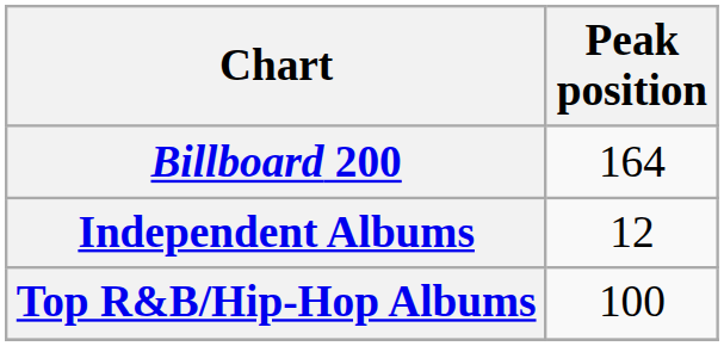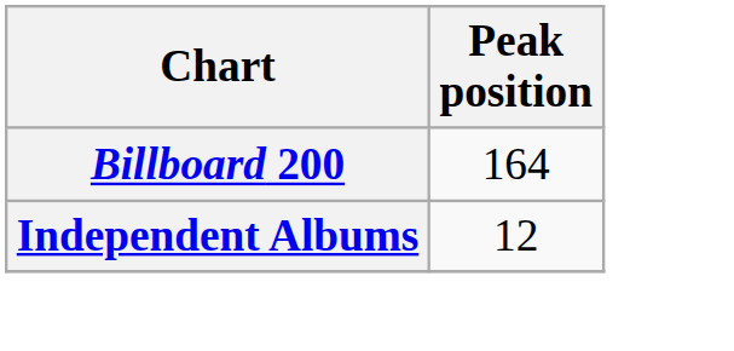- row: Top R&B/Hip-Hop Albums | 100
